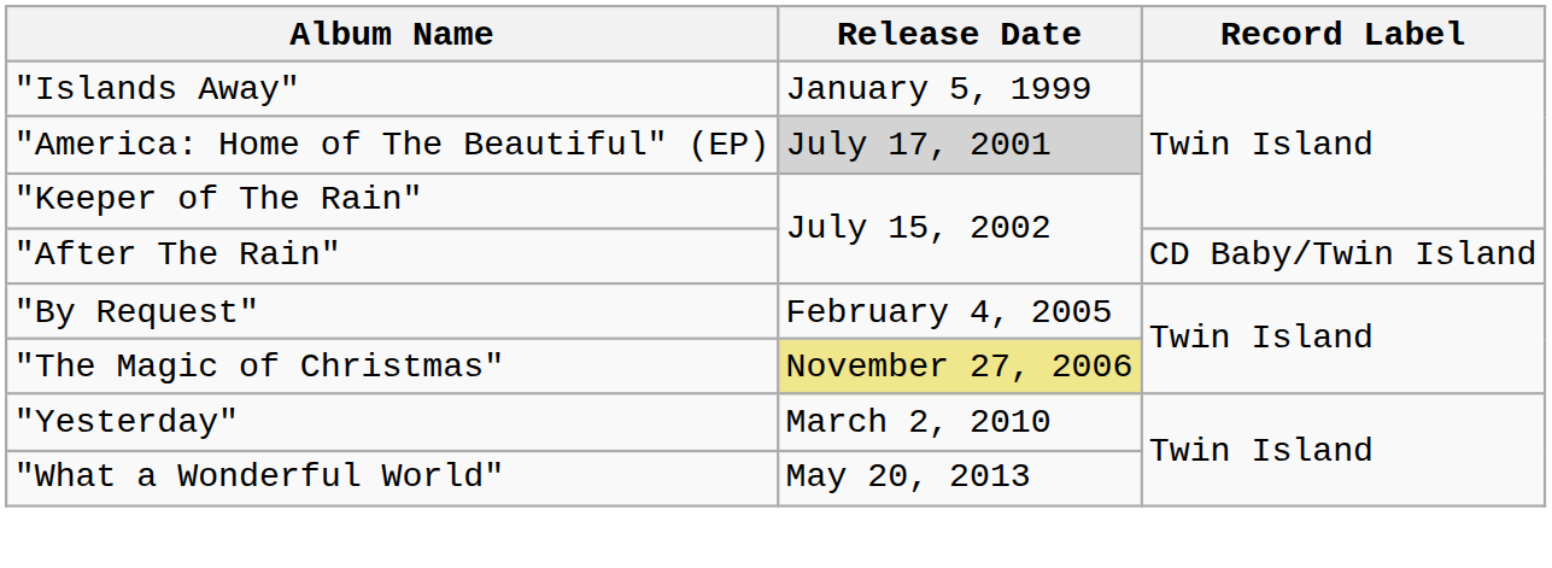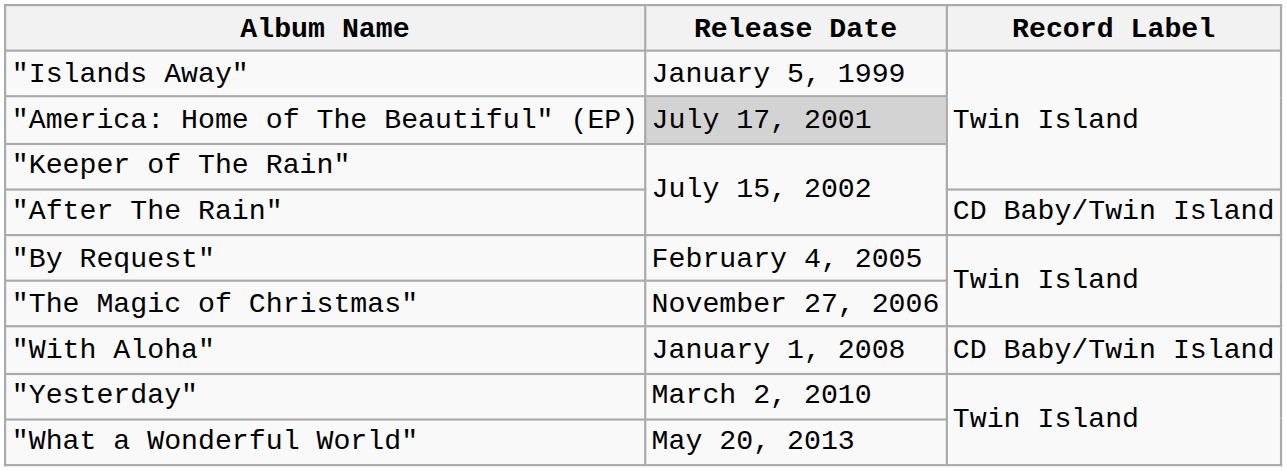"The Magic of Christmas" | Release Date: khaki background -> no background
+ row: "With Aloha" | January 1, 2008 | CD Baby/Twin Island
